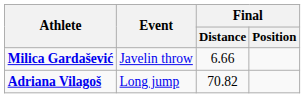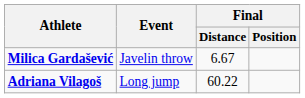Milica Gardašević | Final / Distance: 6.66 -> 6.67
Adriana Vilagoš | Final / Distance: 70.82 -> 60.22
